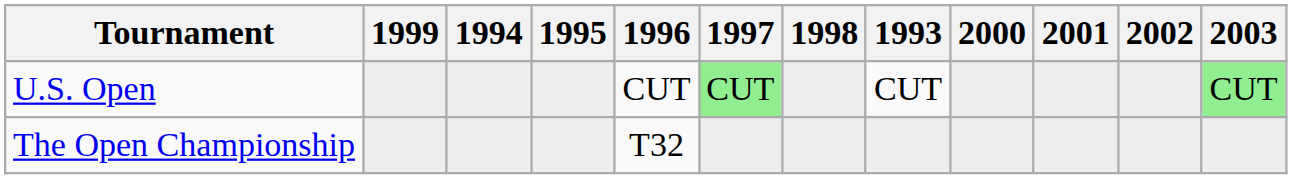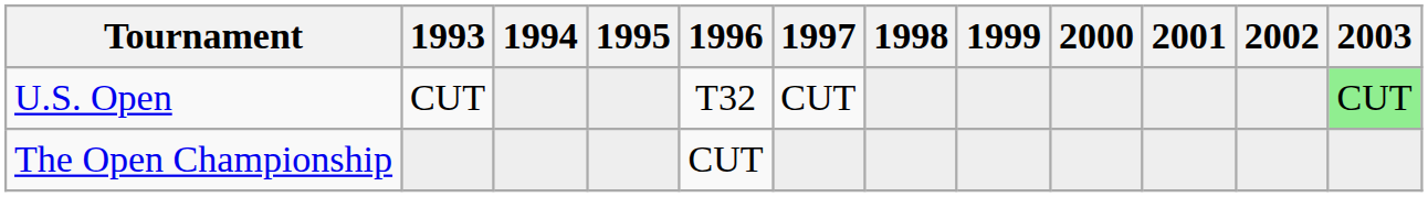columns swapped: 1993 <-> 1999
U.S. Open | 1996: CUT -> T32
U.S. Open | 1997: lightgreen background -> no background
The Open Championship | 1996: T32 -> CUT
